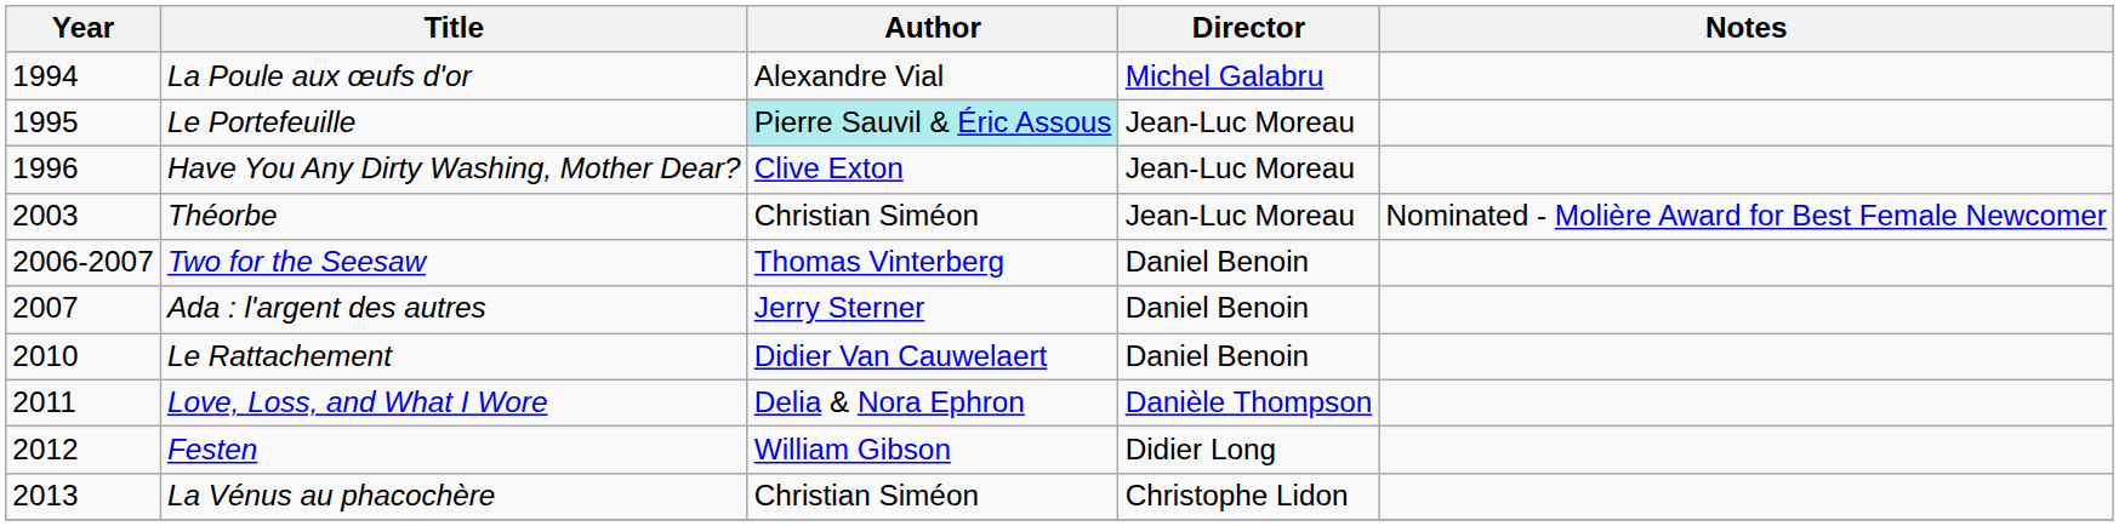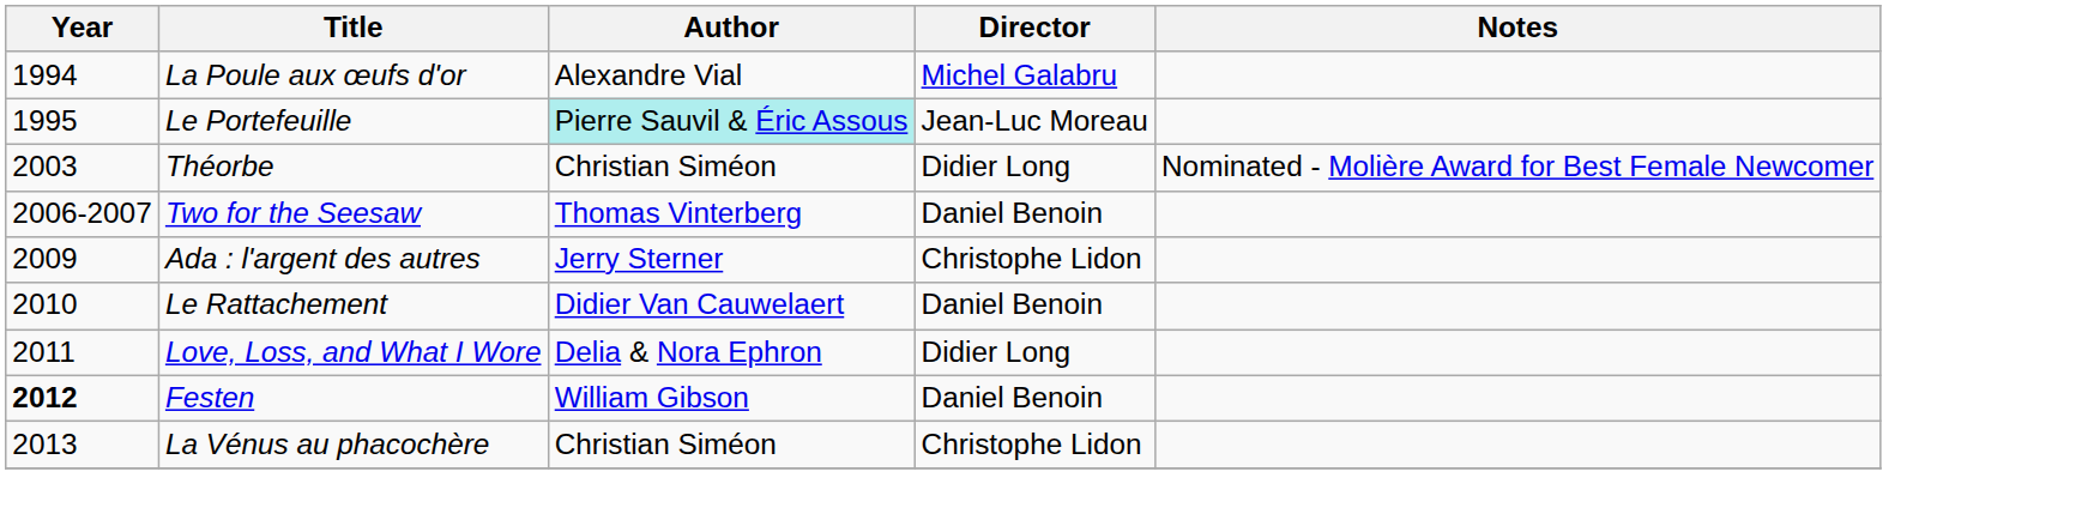- row: 1996 | Have You Any Dirty Washing, Mother Dear? | Clive Exton | Jean-Luc Moreau
Théorbe | Director: Jean-Luc Moreau -> Didier Long
Ada : l'argent des autres | Year: 2007 -> 2009
Ada : l'argent des autres | Director: Daniel Benoin -> Christophe Lidon
Love, Loss, and What I Wore | Director: Danièle Thompson -> Didier Long
Festen | Year: normal -> bold
Festen | Director: Didier Long -> Daniel Benoin
